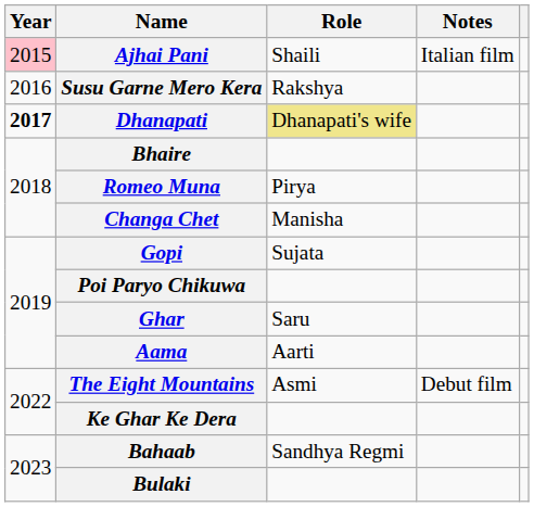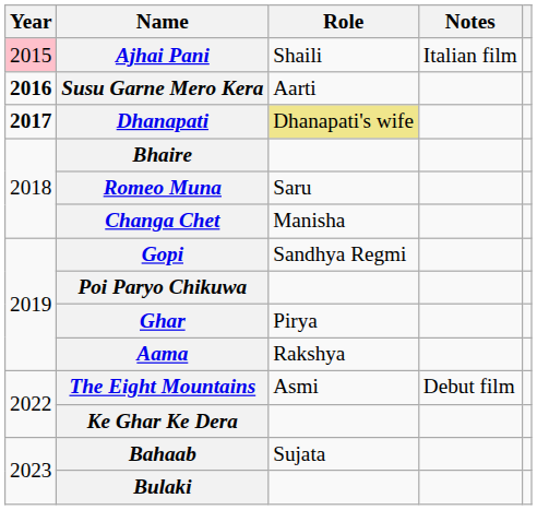Susu Garne Mero Kera | Year: normal -> bold
Susu Garne Mero Kera | Role: Rakshya -> Aarti
Romeo Muna | Role: Pirya -> Saru
Gopi | Role: Sujata -> Sandhya Regmi
Ghar | Role: Saru -> Pirya
Aama | Role: Aarti -> Rakshya
Bahaab | Role: Sandhya Regmi -> Sujata
